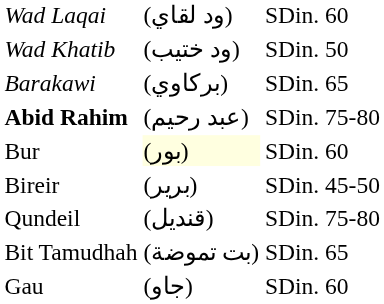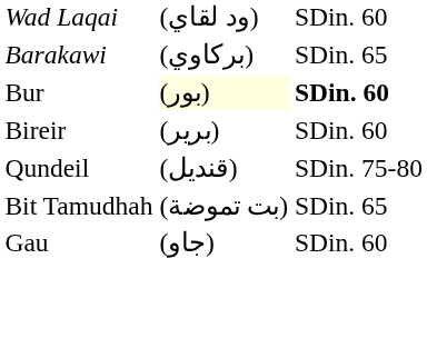- row: Wad Khatib | (ود ختيب) | SDin. 50
- row: Abid Rahim | (عبد رحيم) | SDin. 75-80
Bur | column 3: normal -> bold
Bireir | column 3: SDin. 45-50 -> SDin. 60
